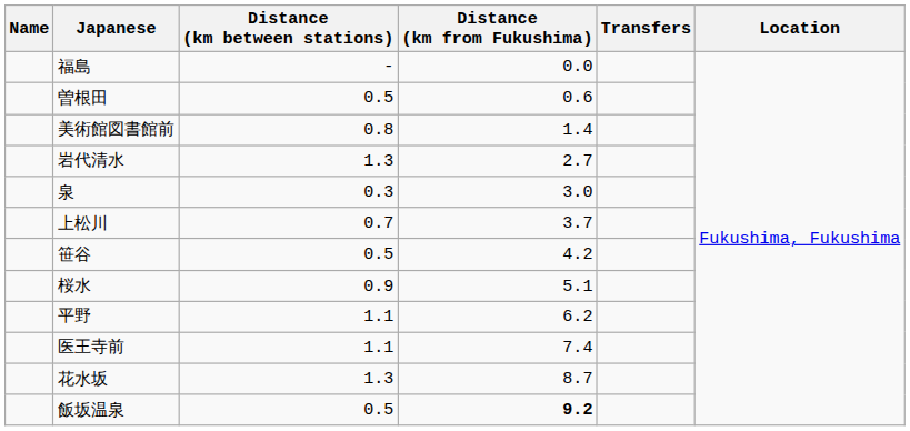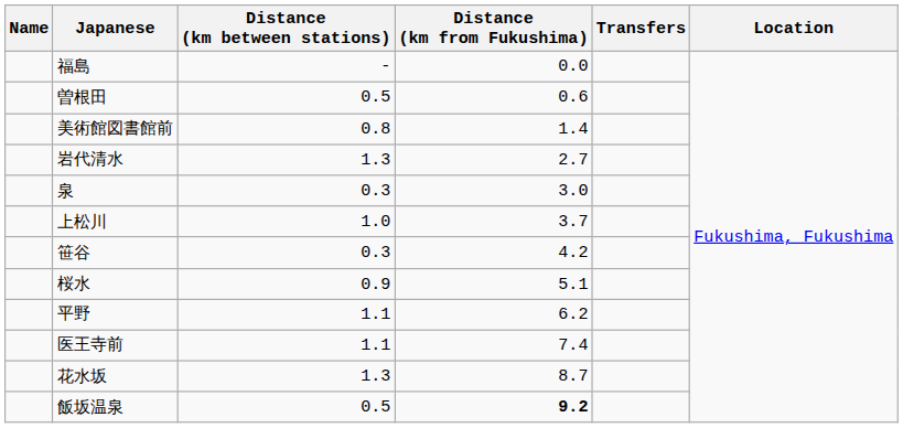上松川 | Distance (km between stations): 0.7 -> 1.0
笹谷 | Distance (km between stations): 0.5 -> 0.3
